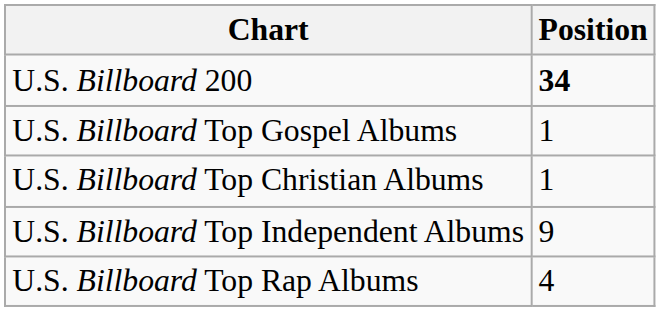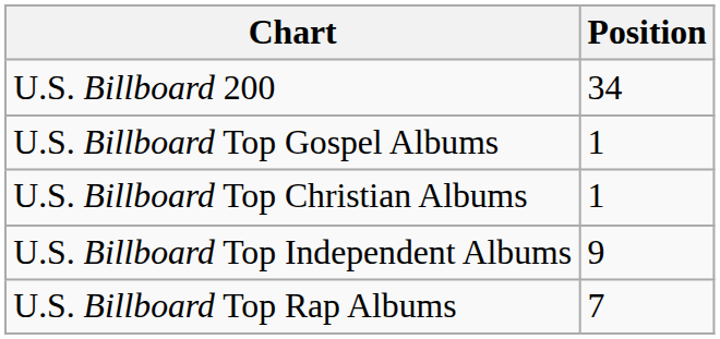U.S. Billboard 200 | Position: bold -> normal
U.S. Billboard Top Rap Albums | Position: 4 -> 7
